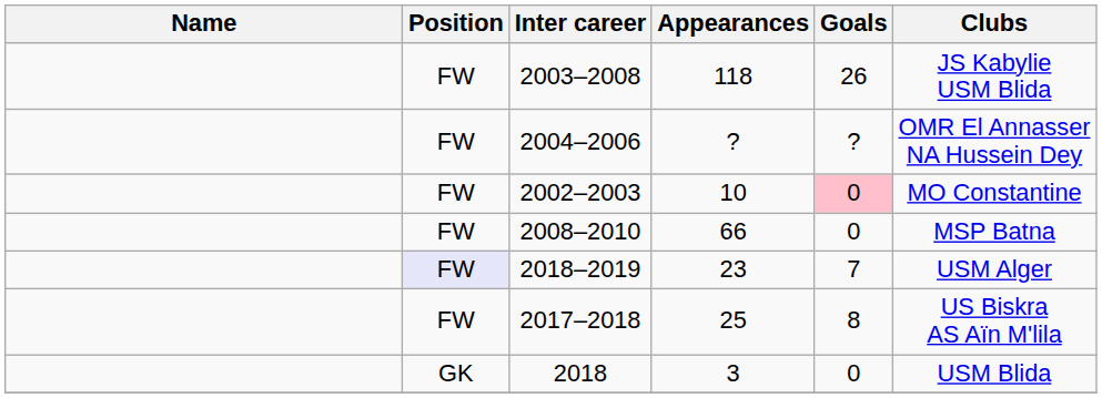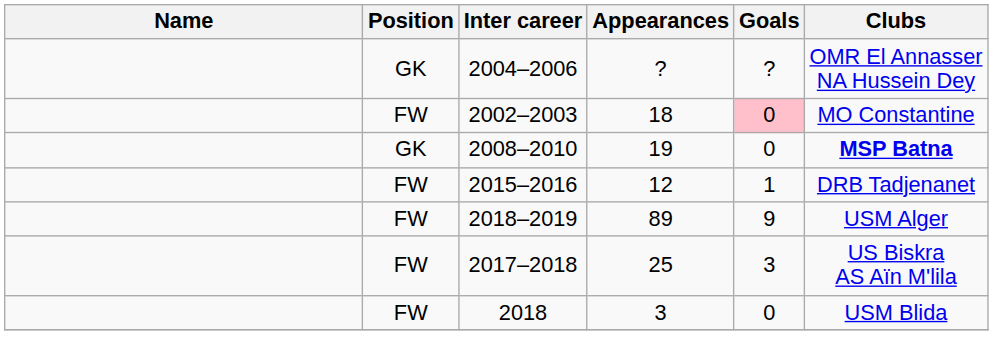- row: FW | 2003–2008 | 118 | 26 | JS Kabylie USM Blida
2004–2006 | Position: FW -> GK
2002–2003 | Appearances: 10 -> 18
2008–2010 | Position: FW -> GK
2008–2010 | Appearances: 66 -> 19
2008–2010 | Clubs: normal -> bold
+ row: FW | 2015–2016 | 12 | 1 | DRB Tadjenanet
2018–2019 | Position: lavender background -> no background
2018–2019 | Appearances: 23 -> 89
2018–2019 | Goals: 7 -> 9
2017–2018 | Goals: 8 -> 3
2018 | Position: GK -> FW
